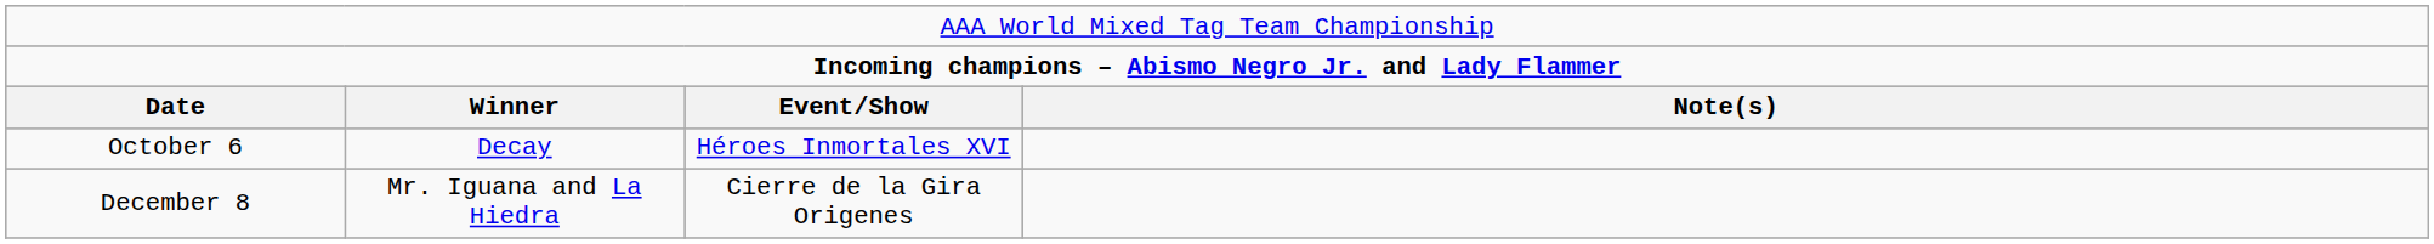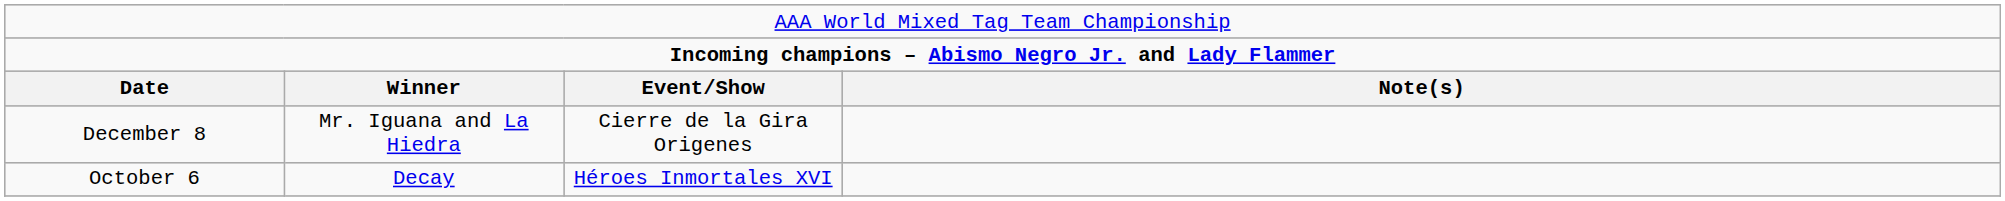rows swapped: October 6 <-> December 8
